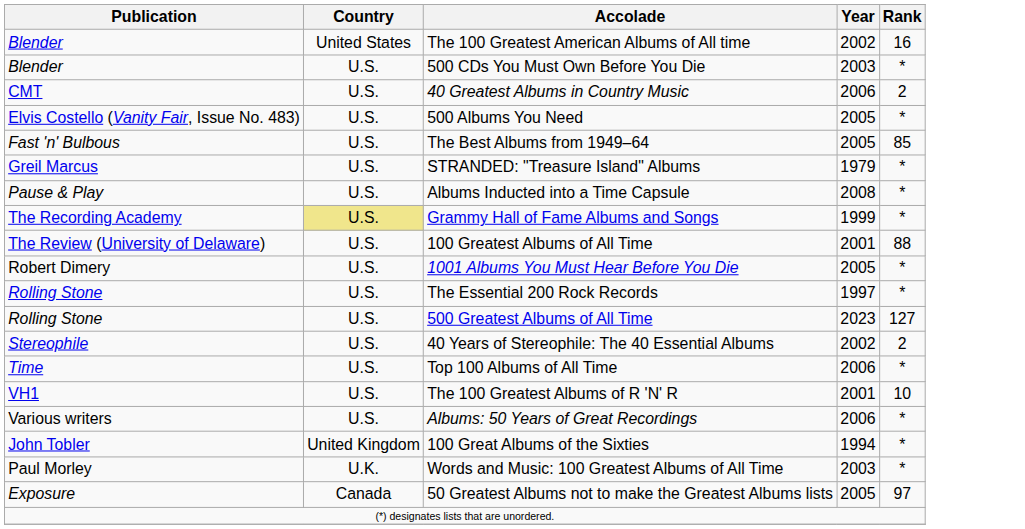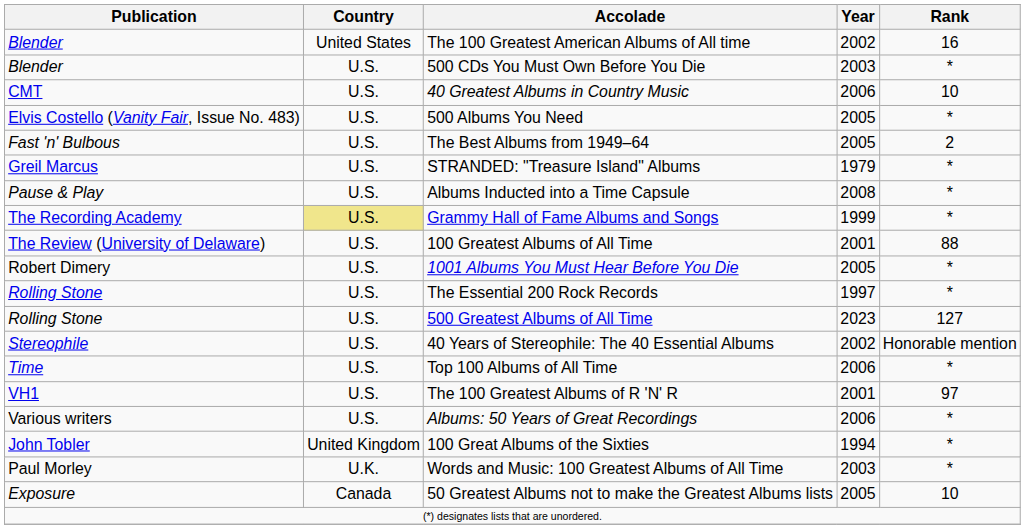40 Greatest Albums in Country Music | Rank: 2 -> 10
The Best Albums from 1949–64 | Rank: 85 -> 2
40 Years of Stereophile: The 40 Essential Albums | Rank: 2 -> Honorable mention
The 100 Greatest Albums of R 'N' R | Rank: 10 -> 97
50 Greatest Albums not to make the Greatest Albums lists | Rank: 97 -> 10
